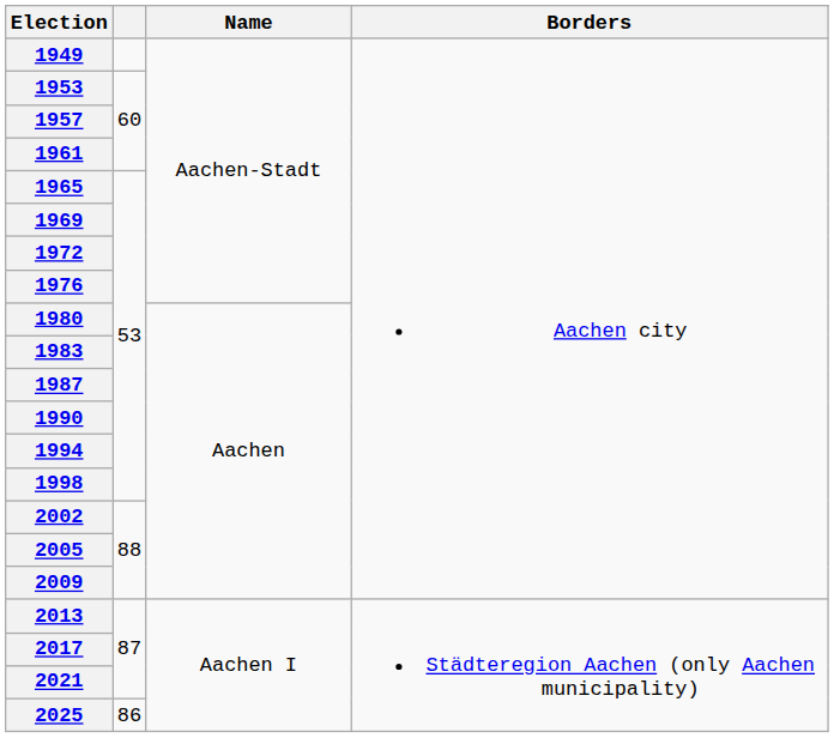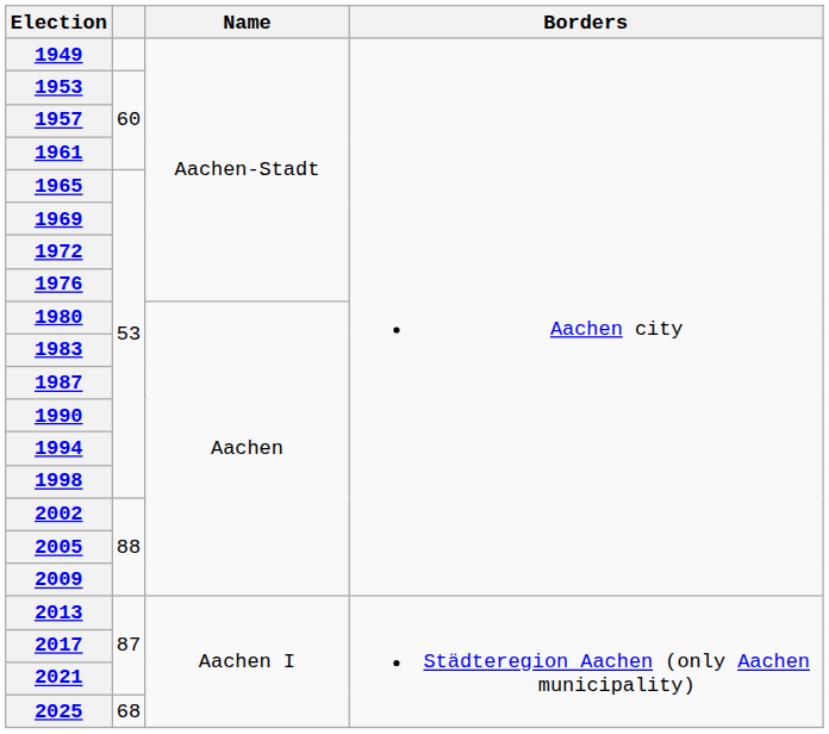2025 | column 2: 86 -> 68
